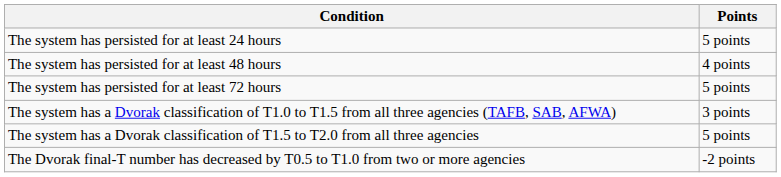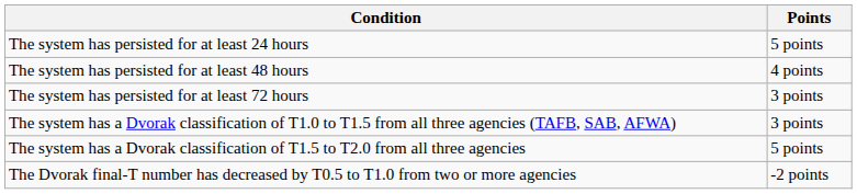The system has persisted for at least 72 hours | Points: 5 points -> 3 points
